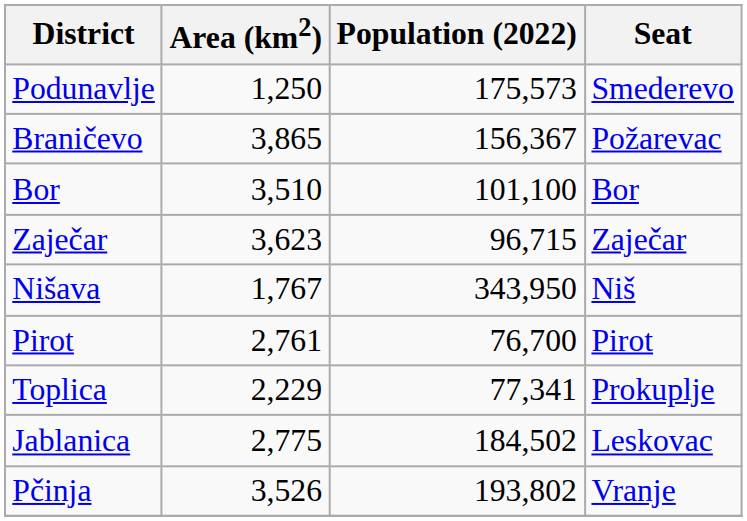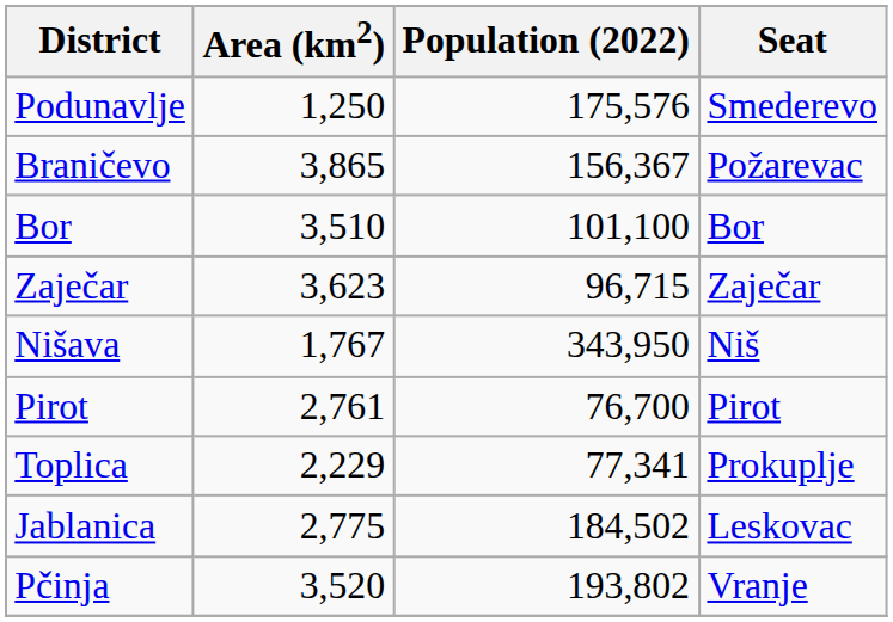Podunavlje | Population (2022): 175,573 -> 175,576
Pčinja | Area (km2): 3,526 -> 3,520
